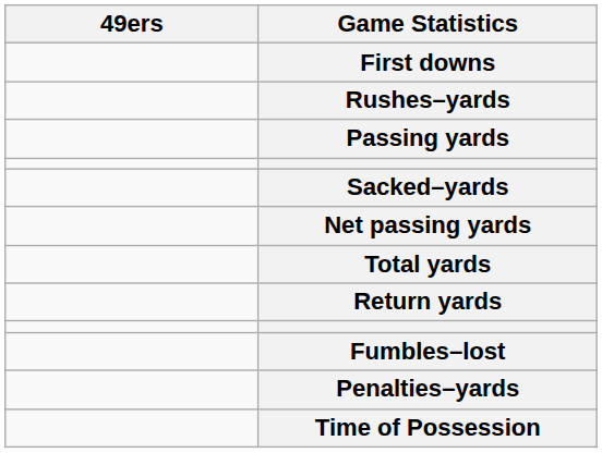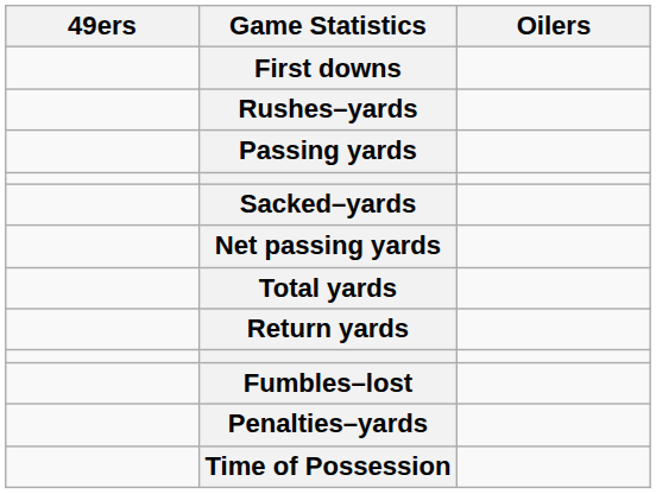+ column: Oilers
